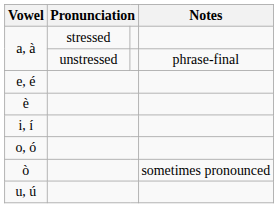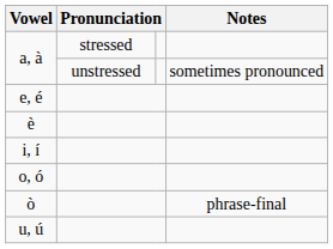a, à / unstressed | Notes: phrase-final -> sometimes pronounced
ò | Notes: sometimes pronounced -> phrase-final
